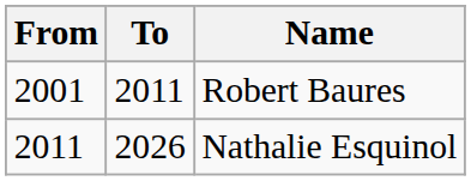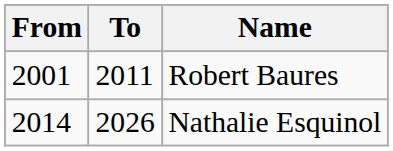Nathalie Esquinol | From: 2011 -> 2014
